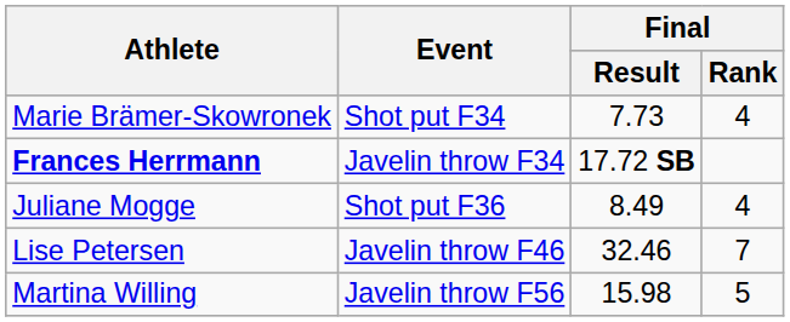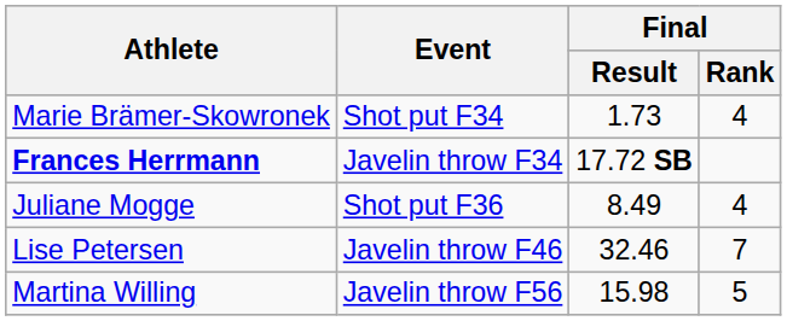Marie Brämer-Skowronek | Final / Result: 7.73 -> 1.73
